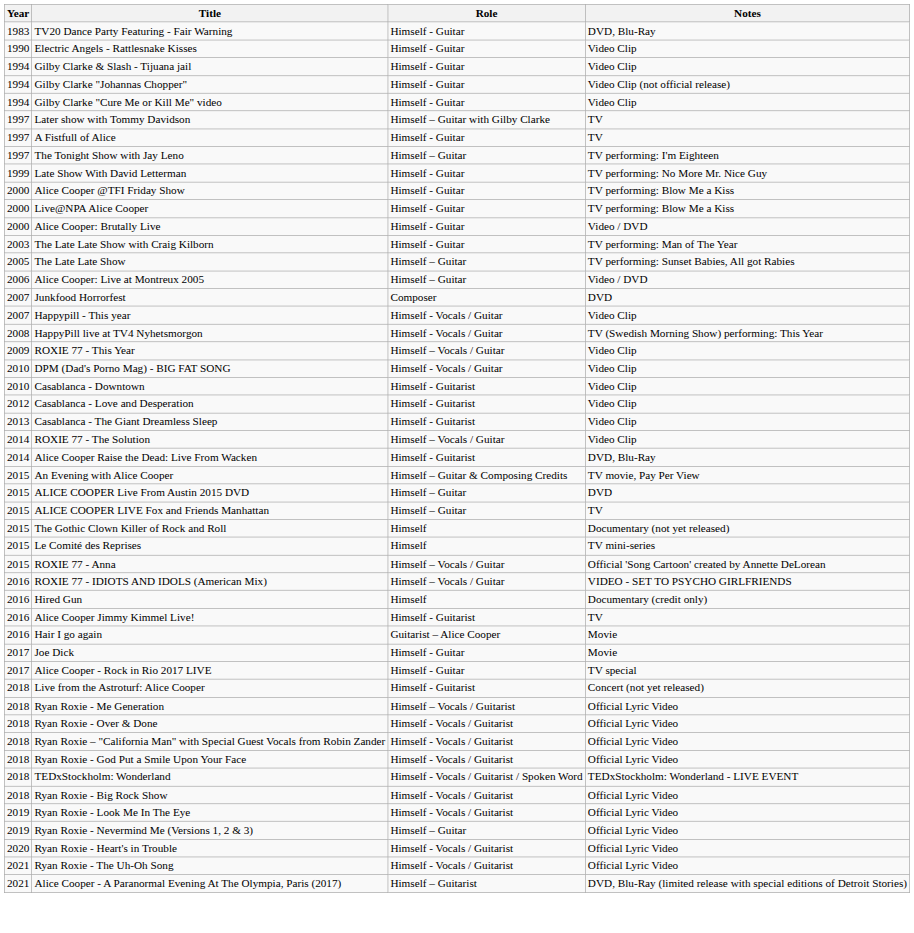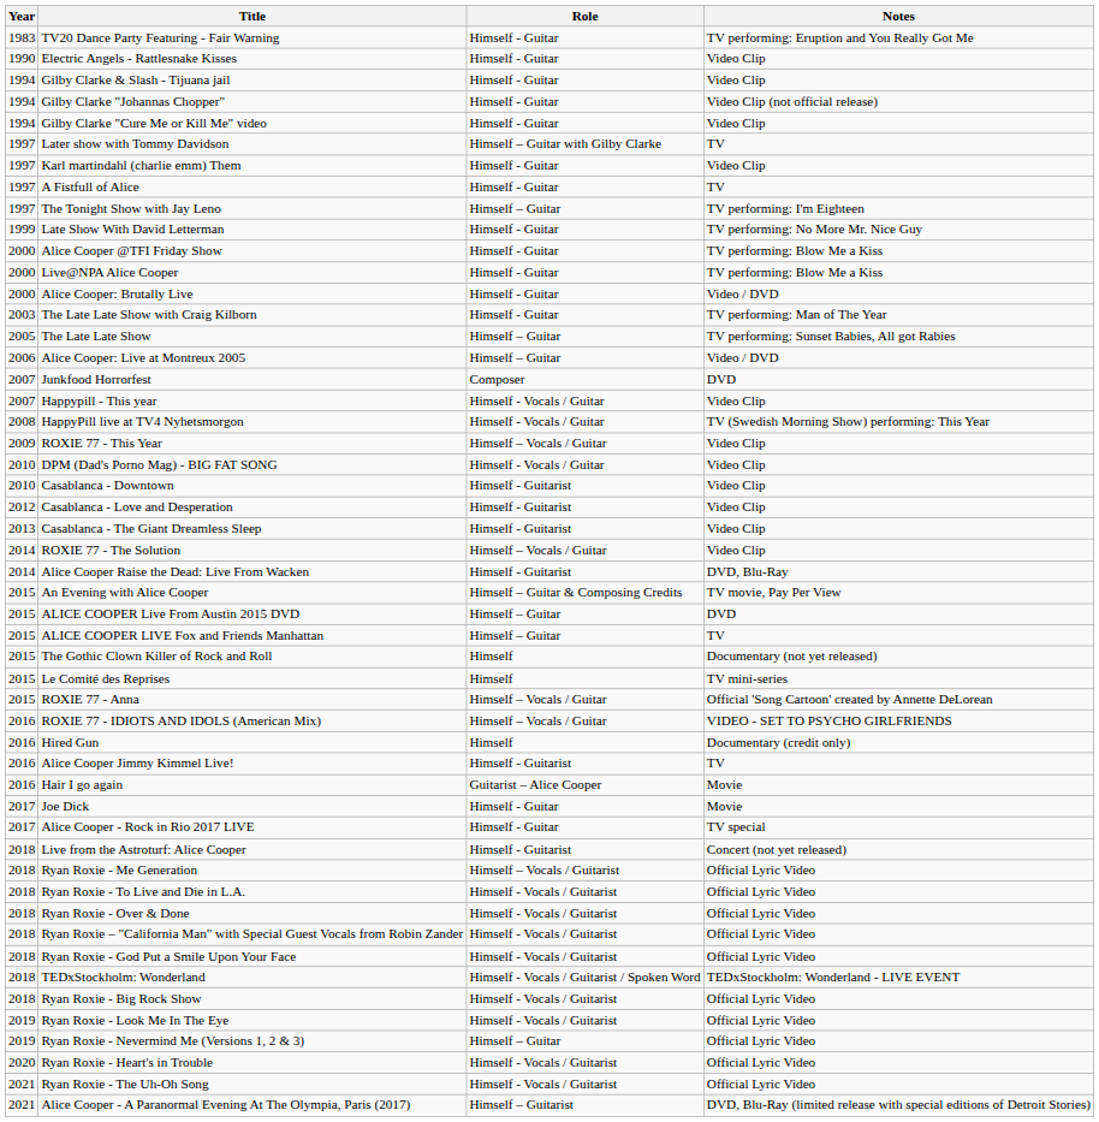TV20 Dance Party Featuring - Fair Warning | Notes: DVD, Blu-Ray -> TV performing: Eruption and You Really Got Me
+ row: 1997 | Karl martindahl (charlie emm) Them | Himself - Guitar | Video Clip
+ row: 2018 | Ryan Roxie - To Live and Die in L.A. | Himself - Vocals / Guitarist | Official Lyric Video
